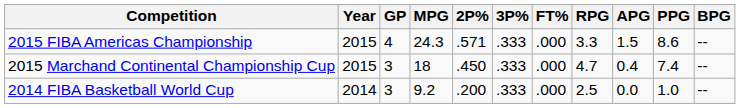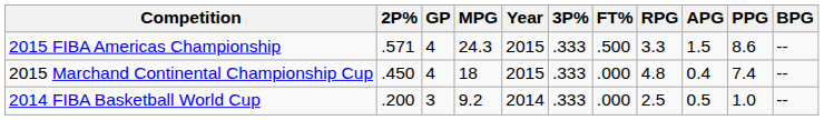columns swapped: Year <-> 2P%
2015 FIBA Americas Championship | FT%: .000 -> .500
2015 Marchand Continental Championship Cup | GP: 3 -> 4
2015 Marchand Continental Championship Cup | RPG: 4.7 -> 4.8
2014 FIBA Basketball World Cup | APG: 0.0 -> 0.5
